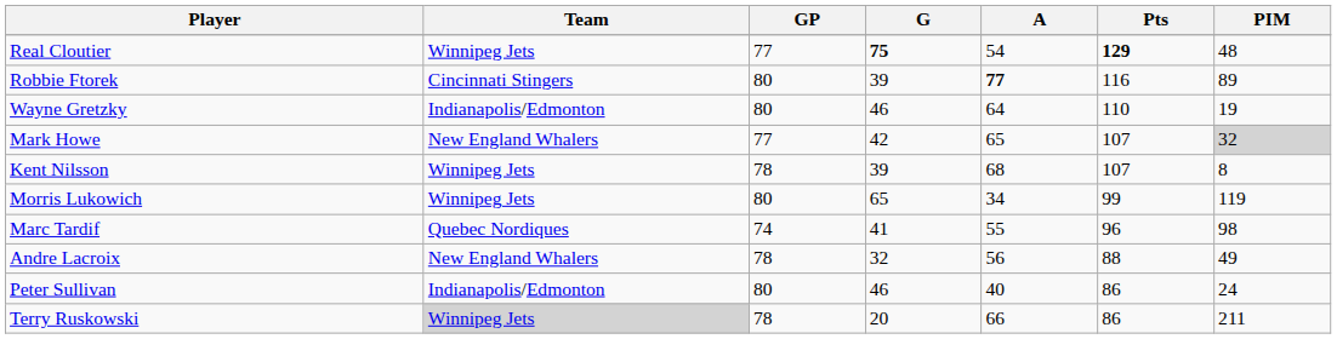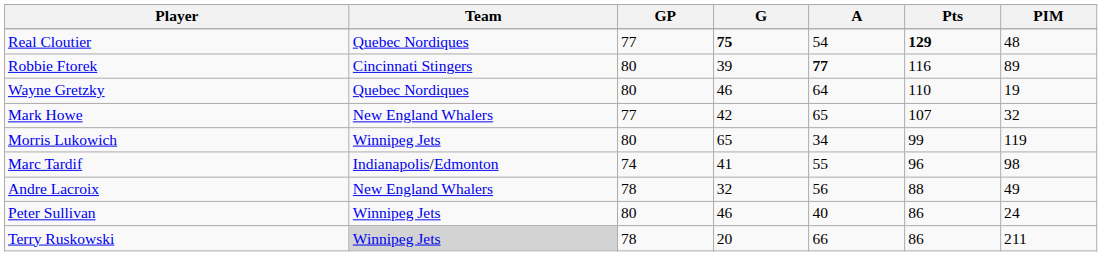Real Cloutier | Team: Winnipeg Jets -> Quebec Nordiques
Wayne Gretzky | Team: Indianapolis/Edmonton -> Quebec Nordiques
Mark Howe | PIM: lightgrey background -> no background
- row: Kent Nilsson | Winnipeg Jets | 78 | 39 | 68 | 107 | 8
Marc Tardif | Team: Quebec Nordiques -> Indianapolis/Edmonton
Peter Sullivan | Team: Indianapolis/Edmonton -> Winnipeg Jets
